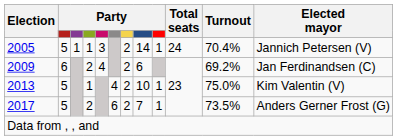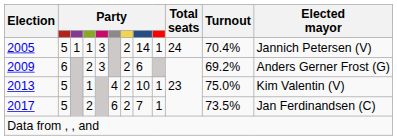2009 | column 5: 4 -> 3
2009 | Elected mayor: Jan Ferdinandsen (C) -> Anders Gerner Frost (G)
2017 | Elected mayor: Anders Gerner Frost (G) -> Jan Ferdinandsen (C)
